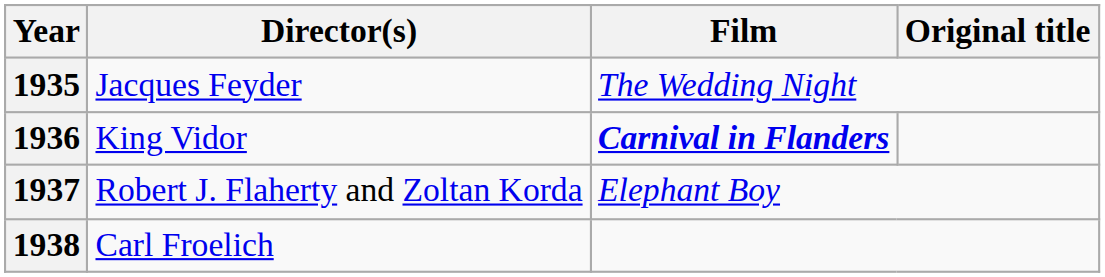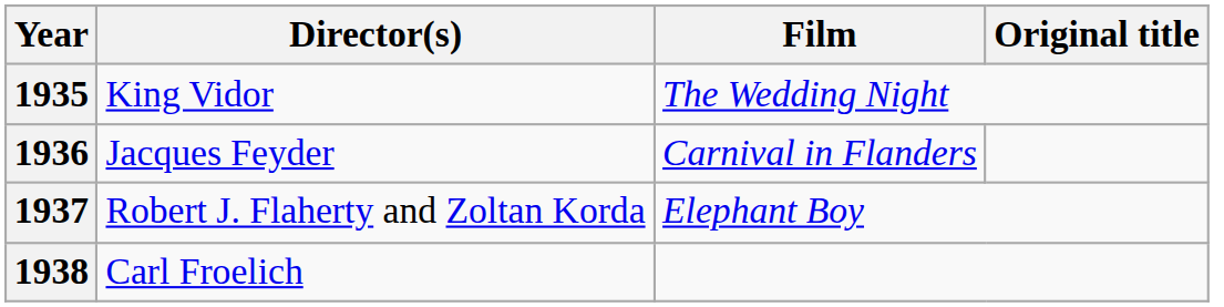1935 | Director(s): Jacques Feyder -> King Vidor
1936 | Director(s): King Vidor -> Jacques Feyder
1936 | Film: bold -> normal
